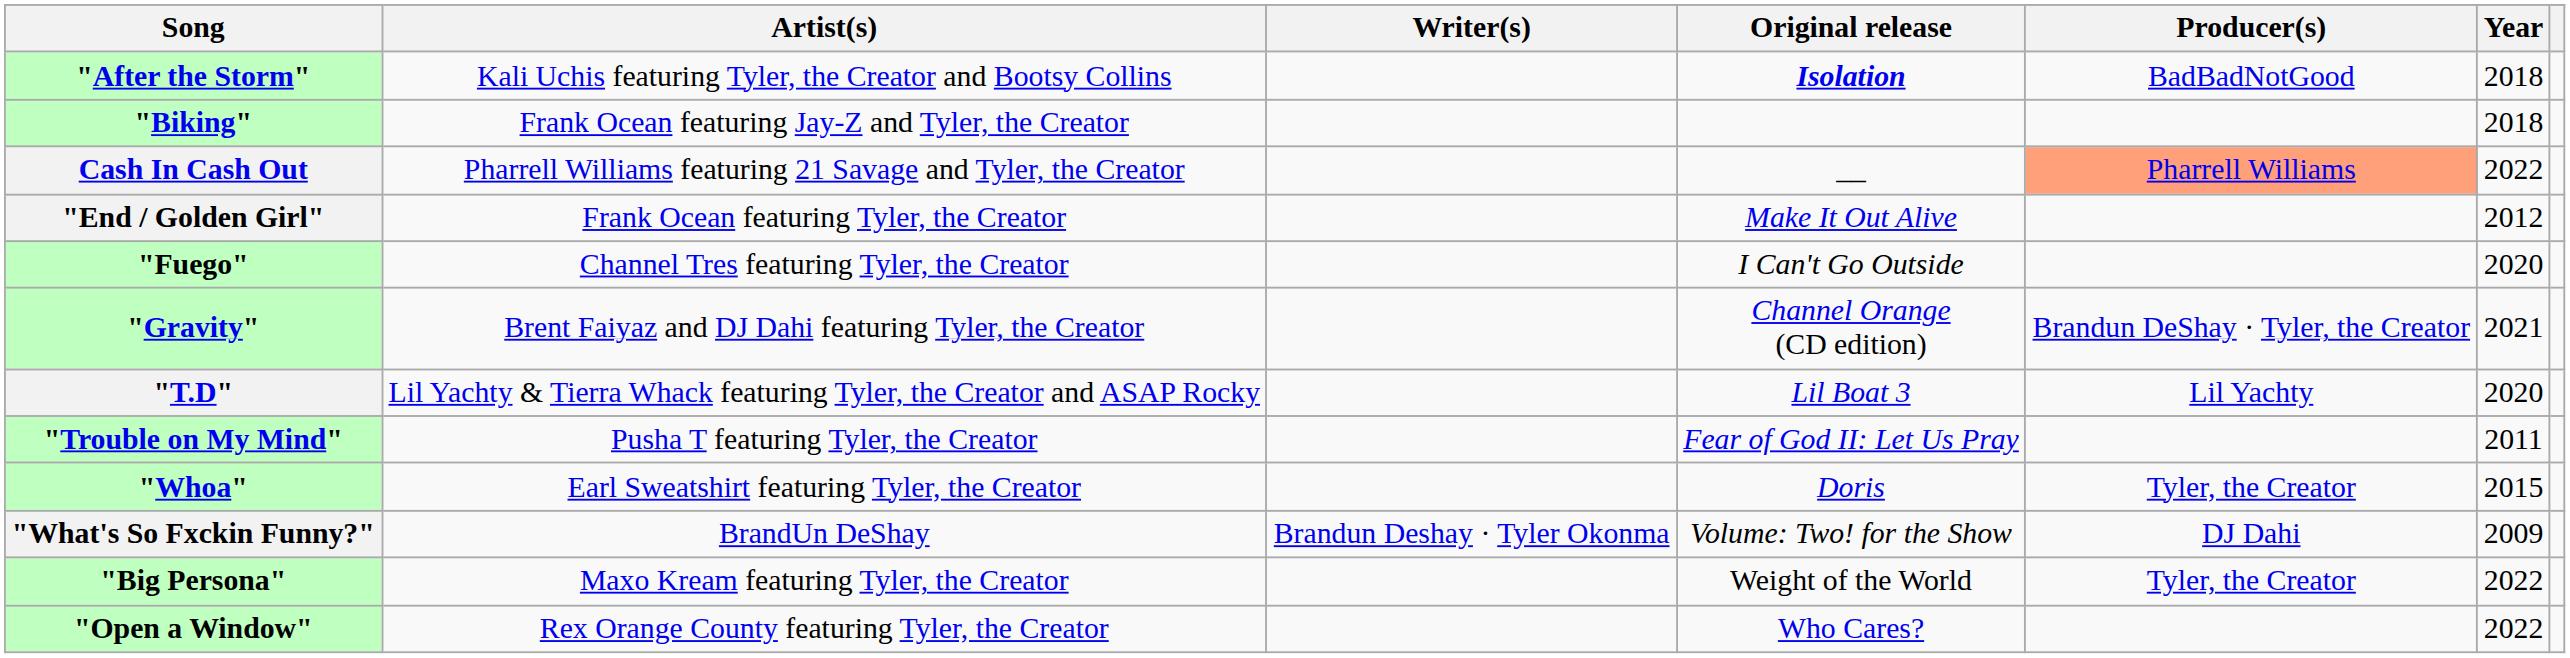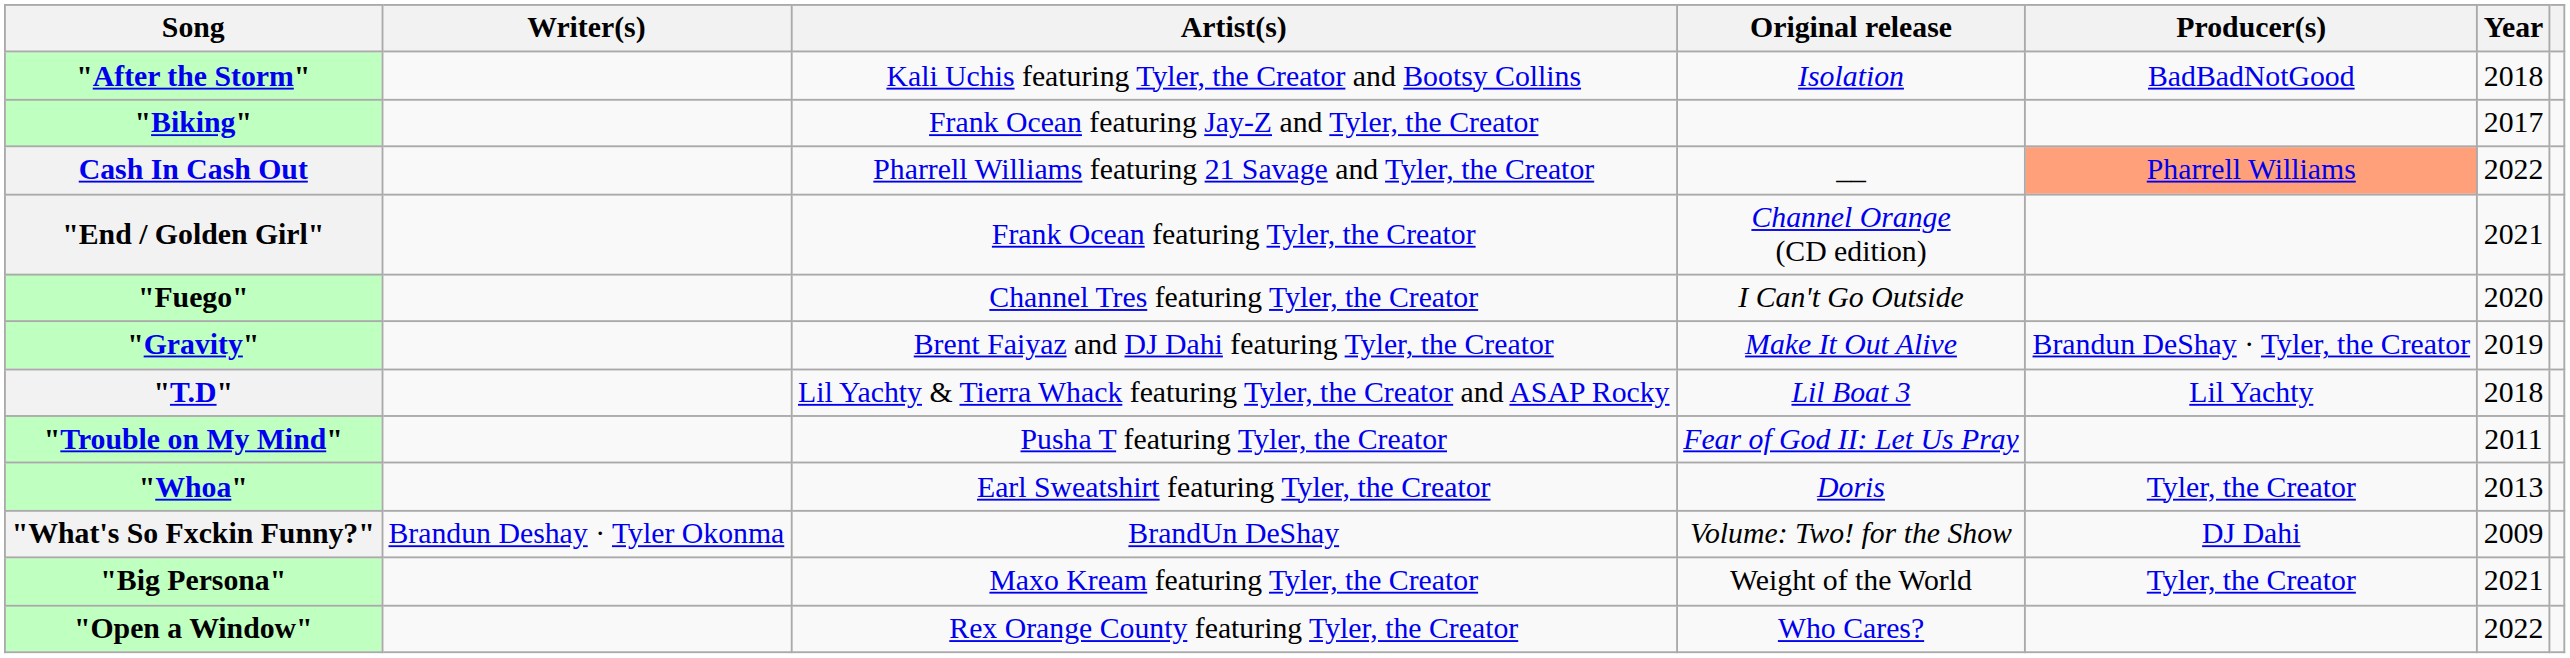columns swapped: Artist(s) <-> Writer(s)
"After the Storm" | Original release: bold -> normal
"Biking" | Year: 2018 -> 2017
"End / Golden Girl" | Original release: Make It Out Alive -> Channel Orange (CD edition)
"End / Golden Girl" | Year: 2012 -> 2021
"Gravity" | Original release: Channel Orange (CD edition) -> Make It Out Alive
"Gravity" | Year: 2021 -> 2019
"T.D" | Year: 2020 -> 2018
"Whoa" | Year: 2015 -> 2013
"Big Persona" | Year: 2022 -> 2021
